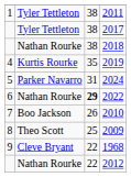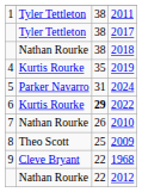2022 | column 2: Nathan Rourke -> Kurtis Rourke
2010 | column 2: Boo Jackson -> Nathan Rourke
